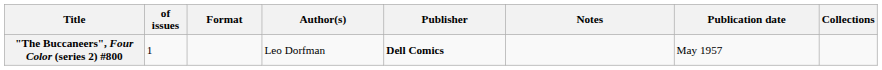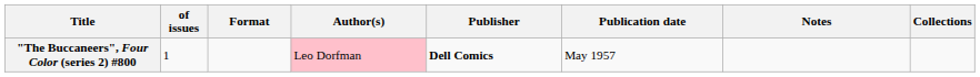columns swapped: Publication date <-> Notes
"The Buccaneers", Four Color (series 2) #800 | Author(s): no background -> pink background
